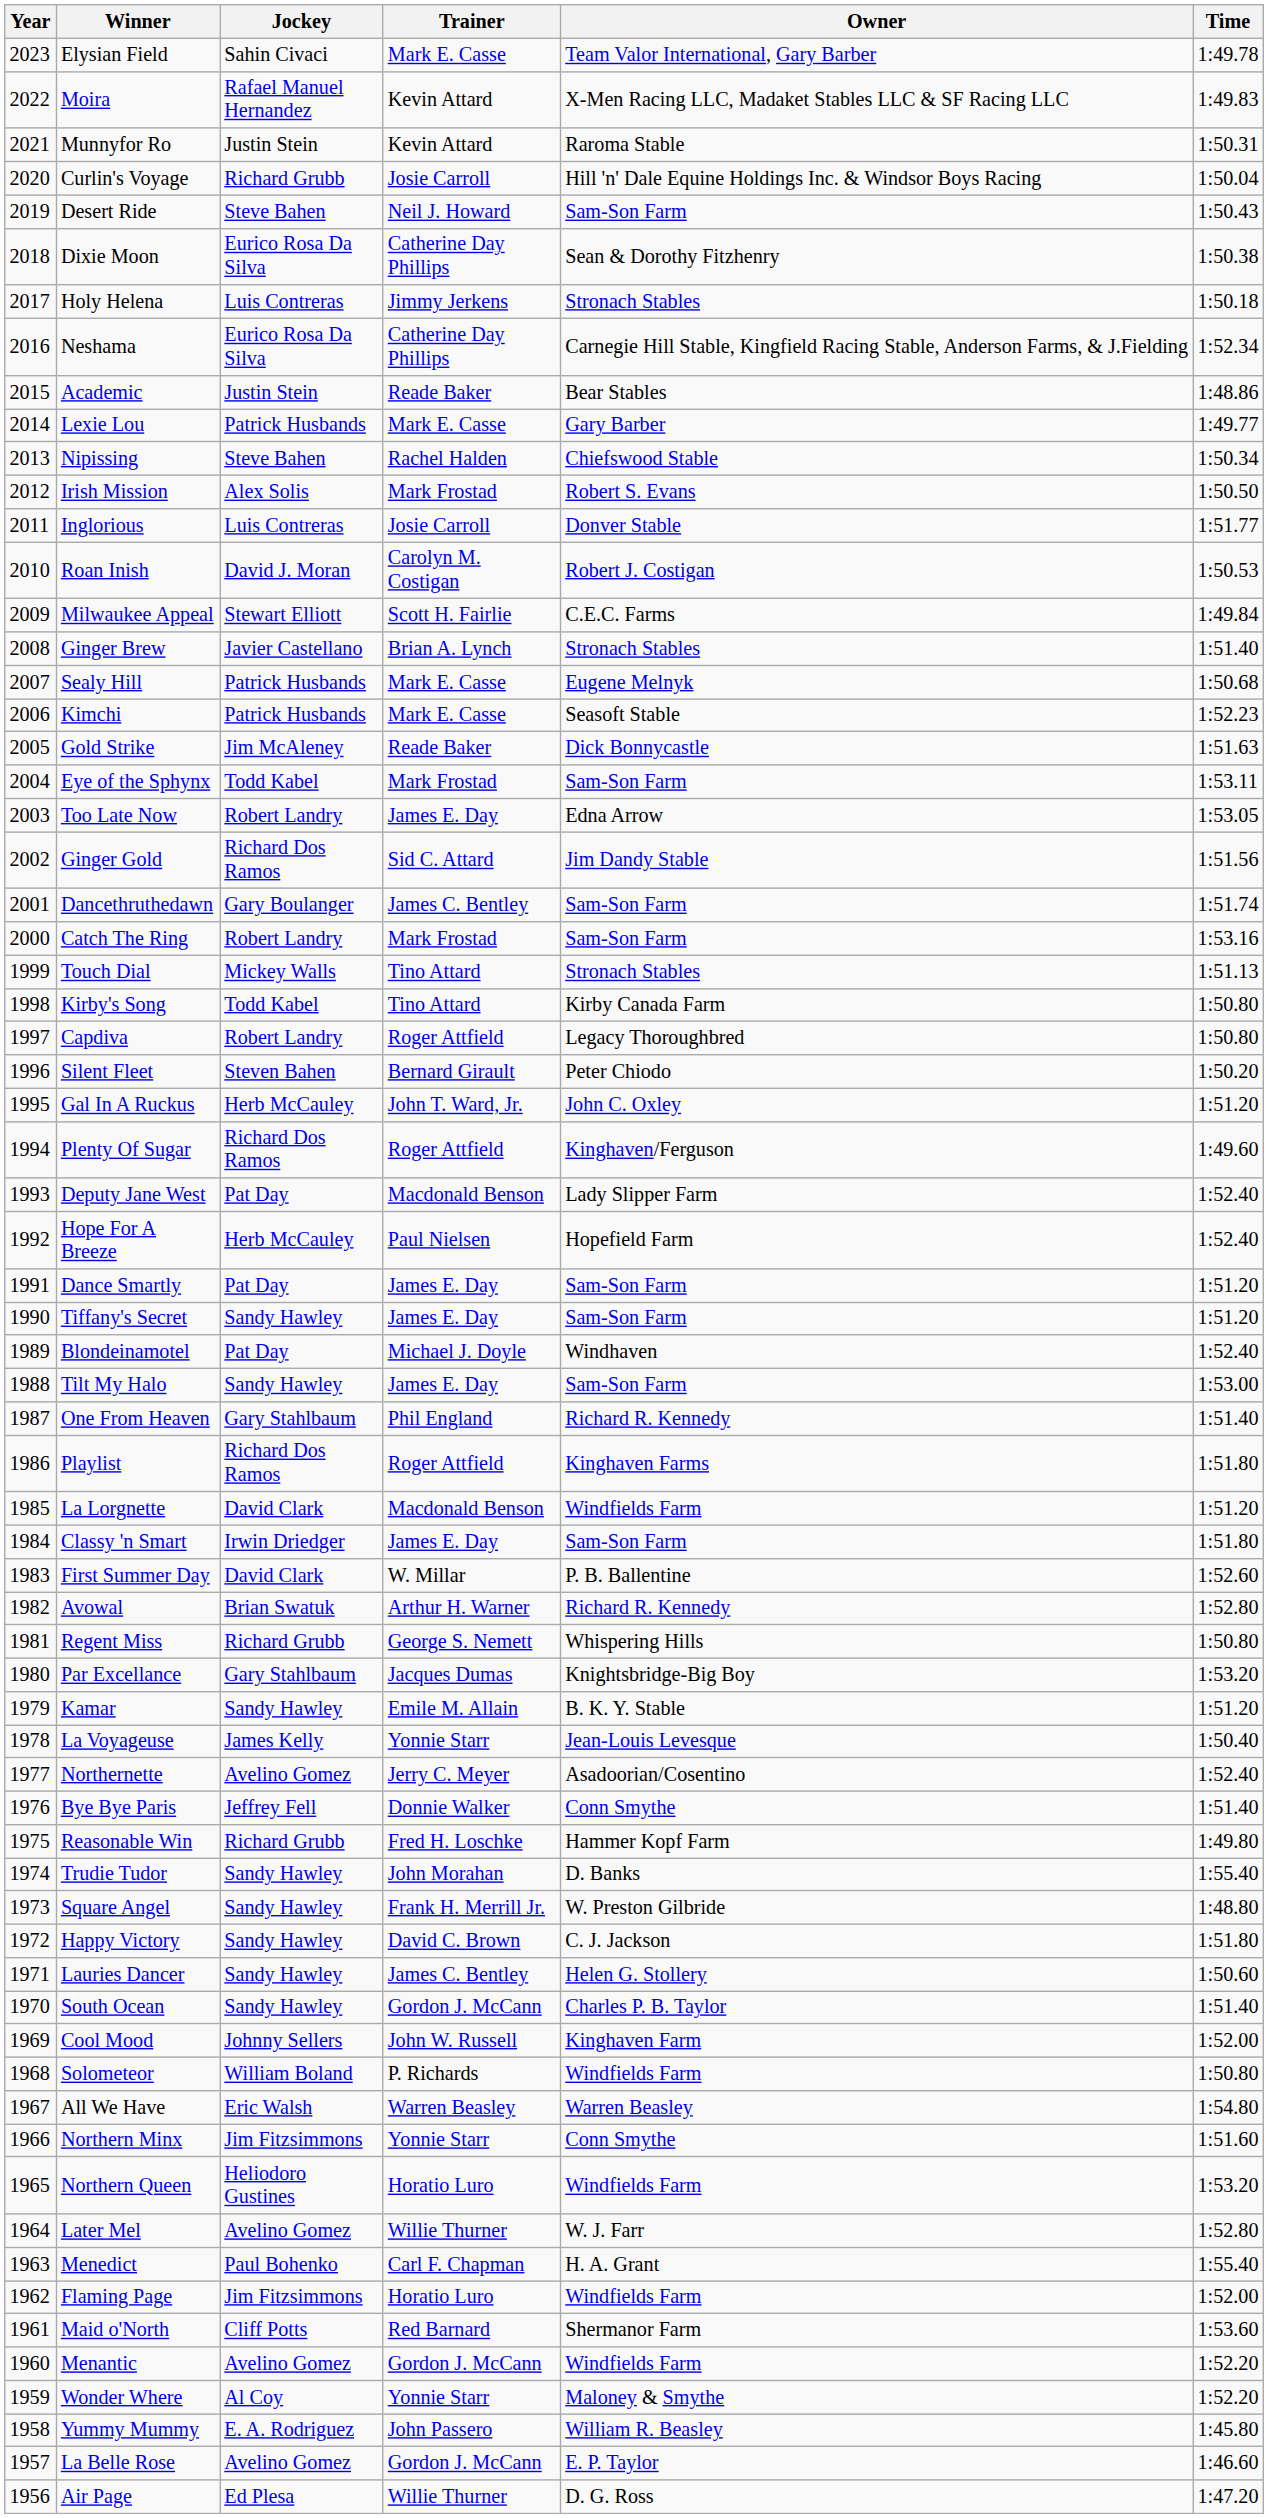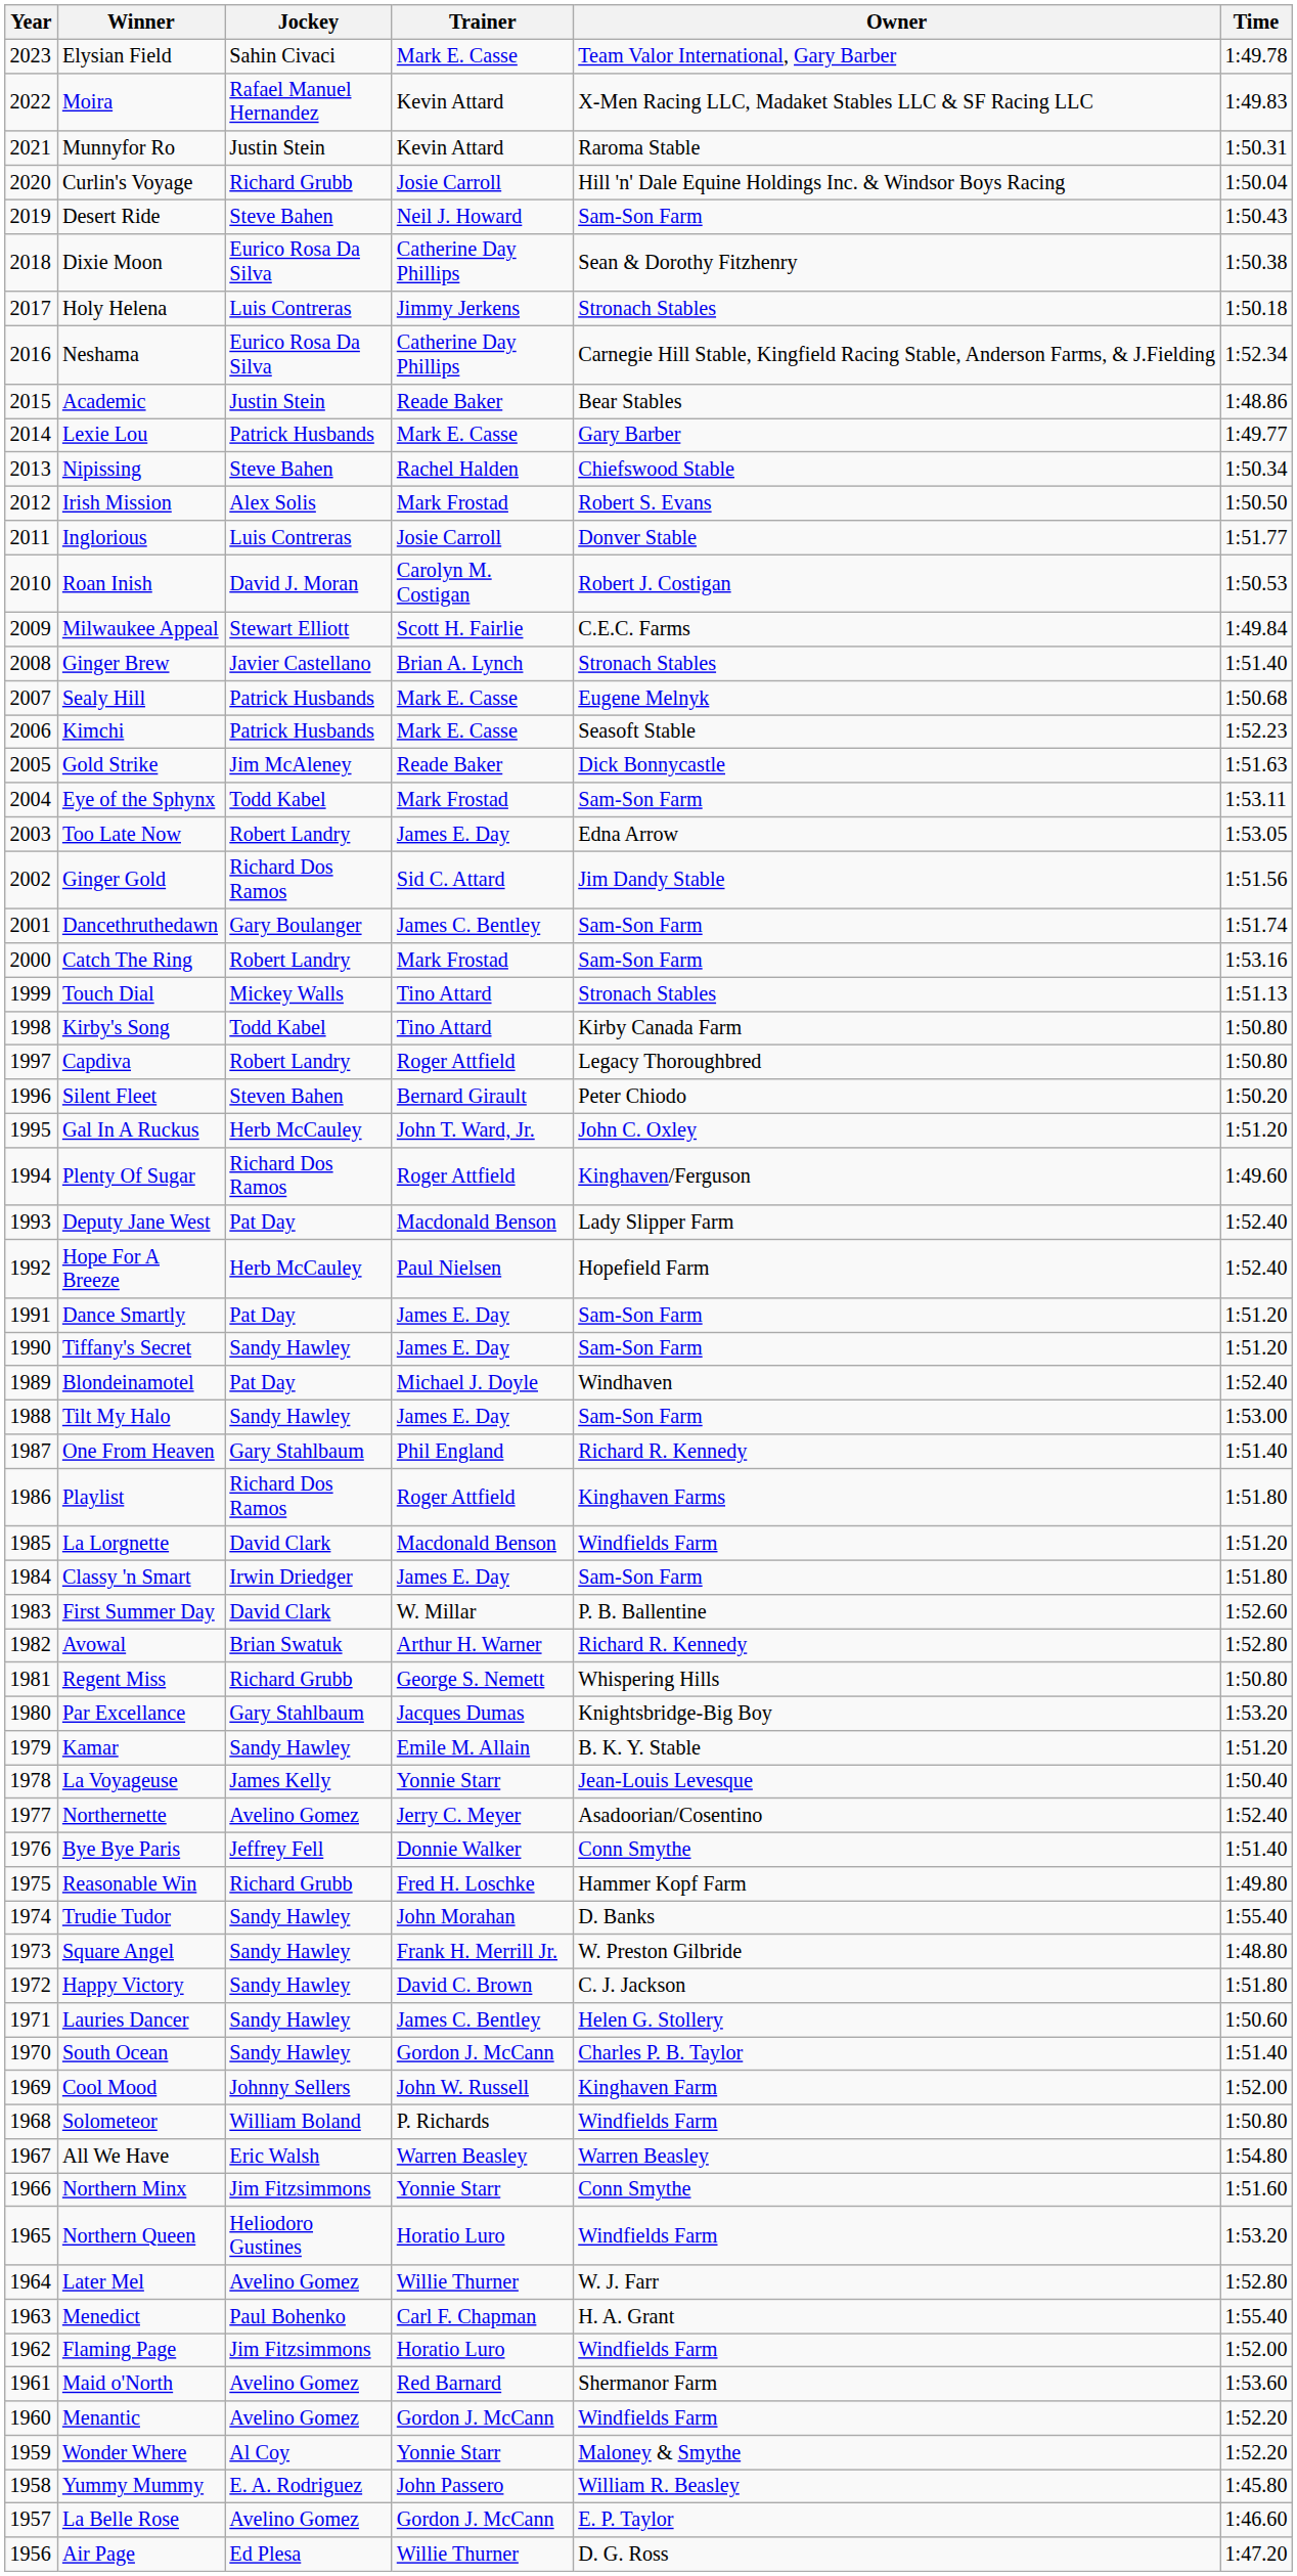Maid o'North | Jockey: Cliff Potts -> Avelino Gomez
